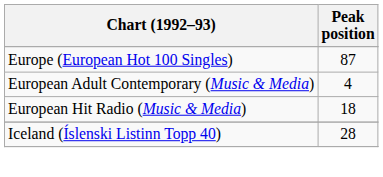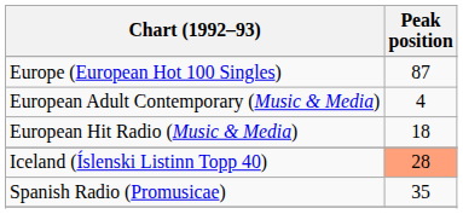Iceland (Íslenski Listinn Topp 40) | Peak position: no background -> lightsalmon background
+ row: Spanish Radio (Promusicae) | 35
